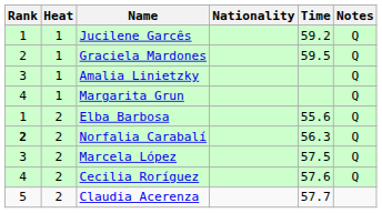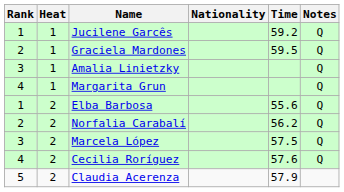Norfalia Carabalí | Rank: bold -> normal
Norfalia Carabalí | Time: 56.3 -> 56.2
Claudia Acerenza | Time: 57.7 -> 57.9
